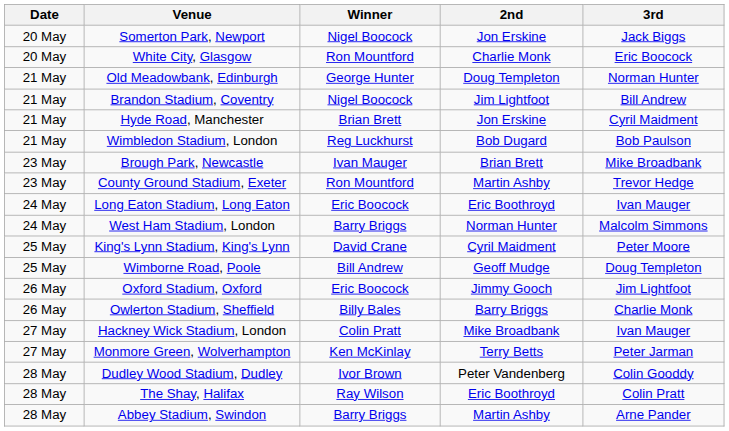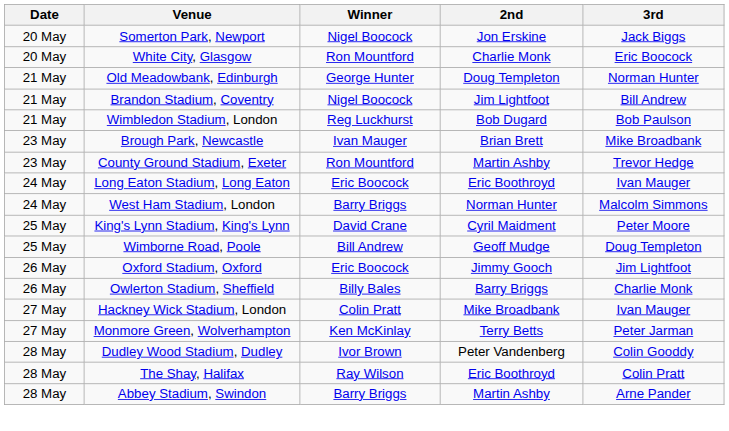- row: 21 May | Hyde Road, Manchester | Brian Brett | Jon Erskine | Cyril Maidment
